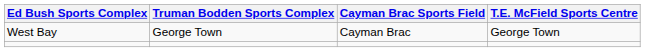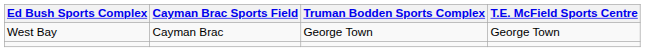columns swapped: Truman Bodden Sports Complex <-> Cayman Brac Sports Field
